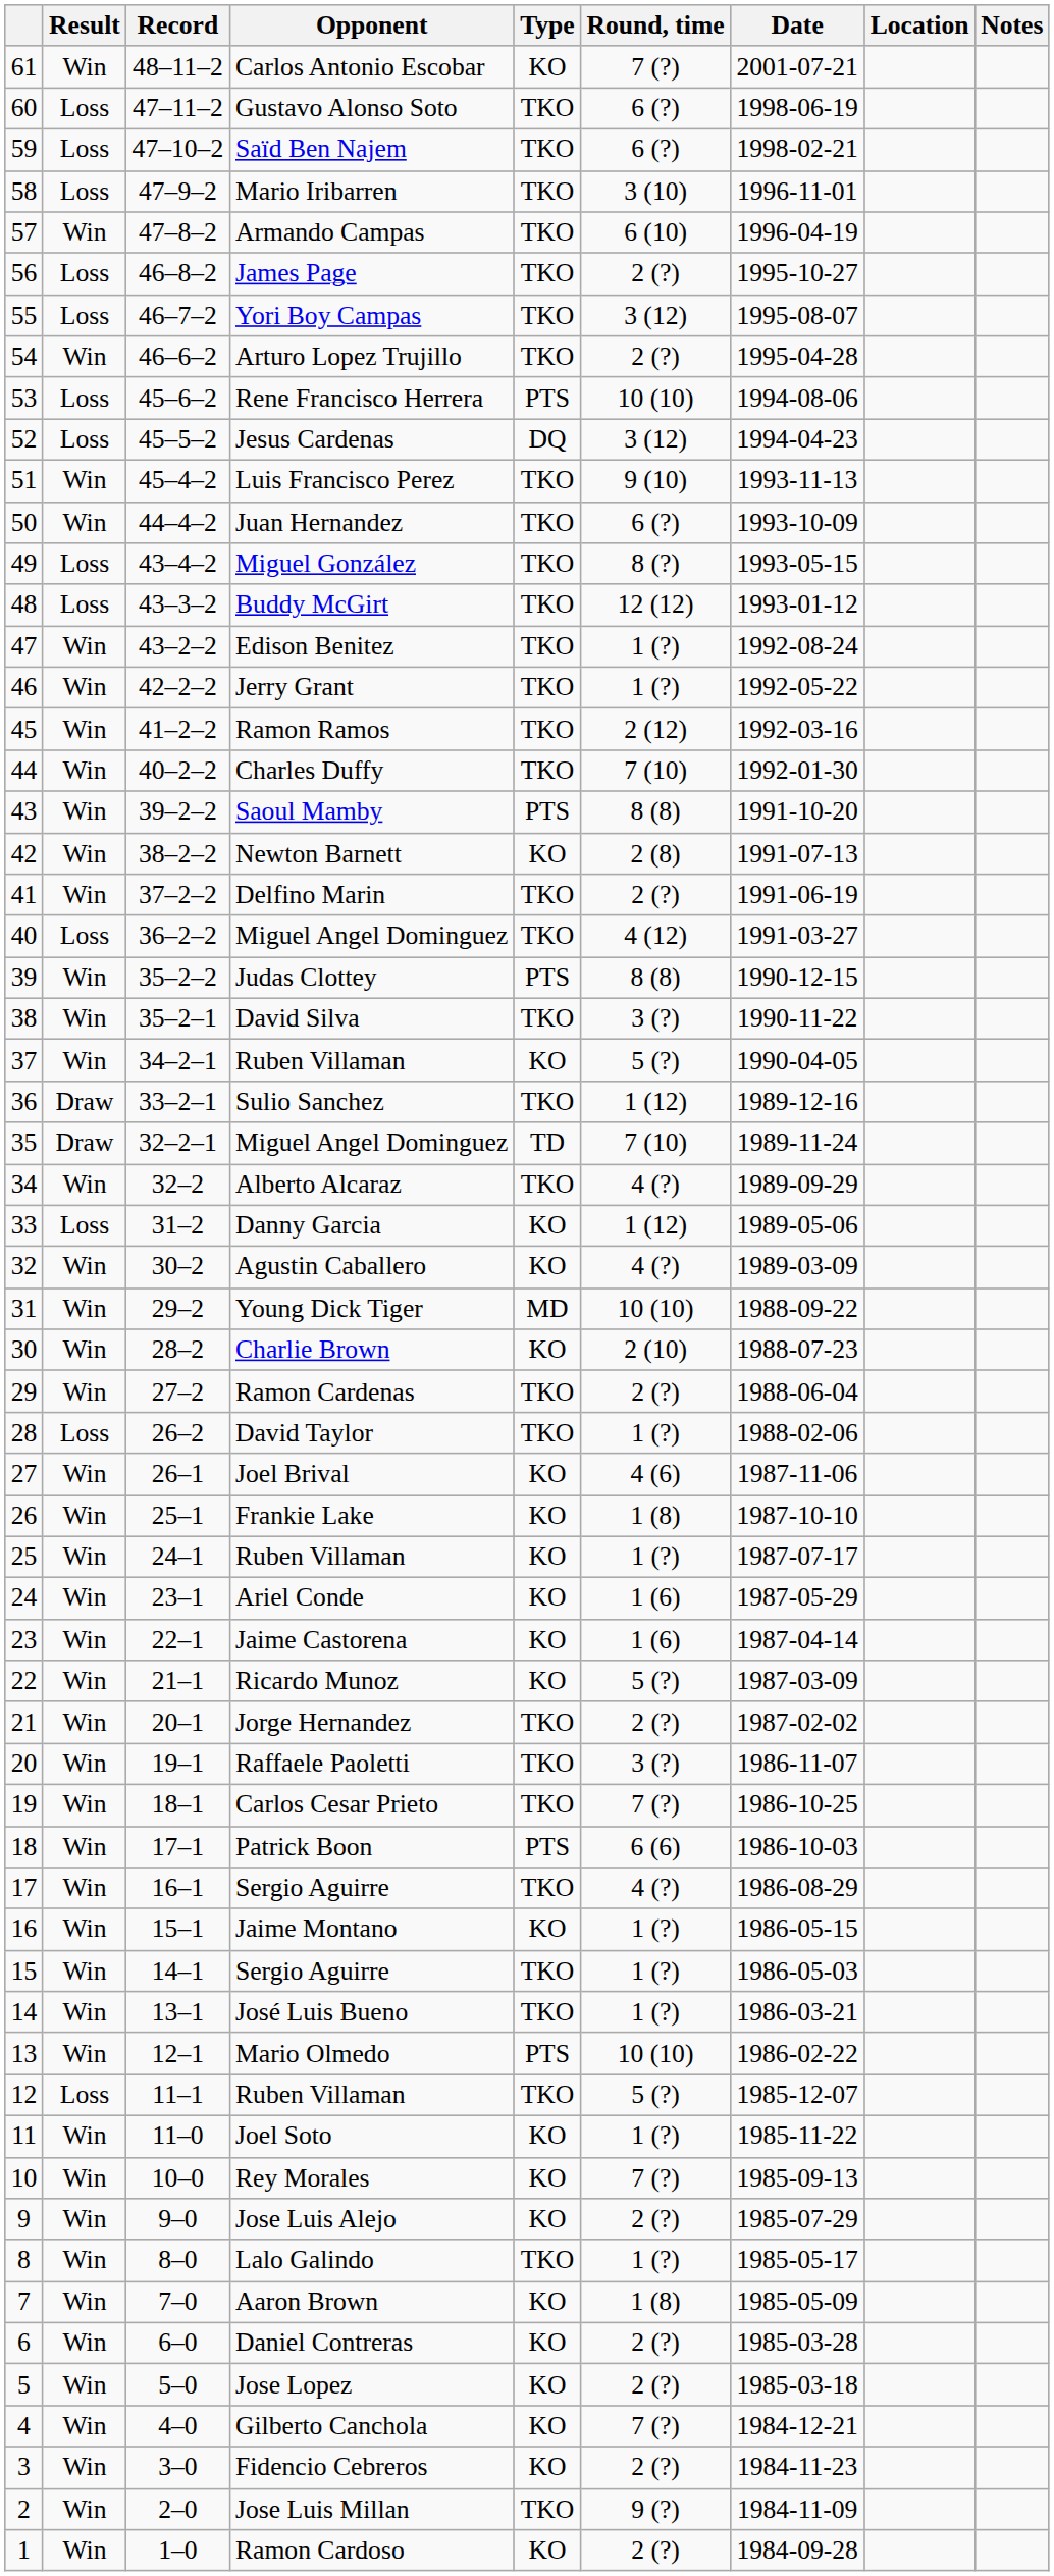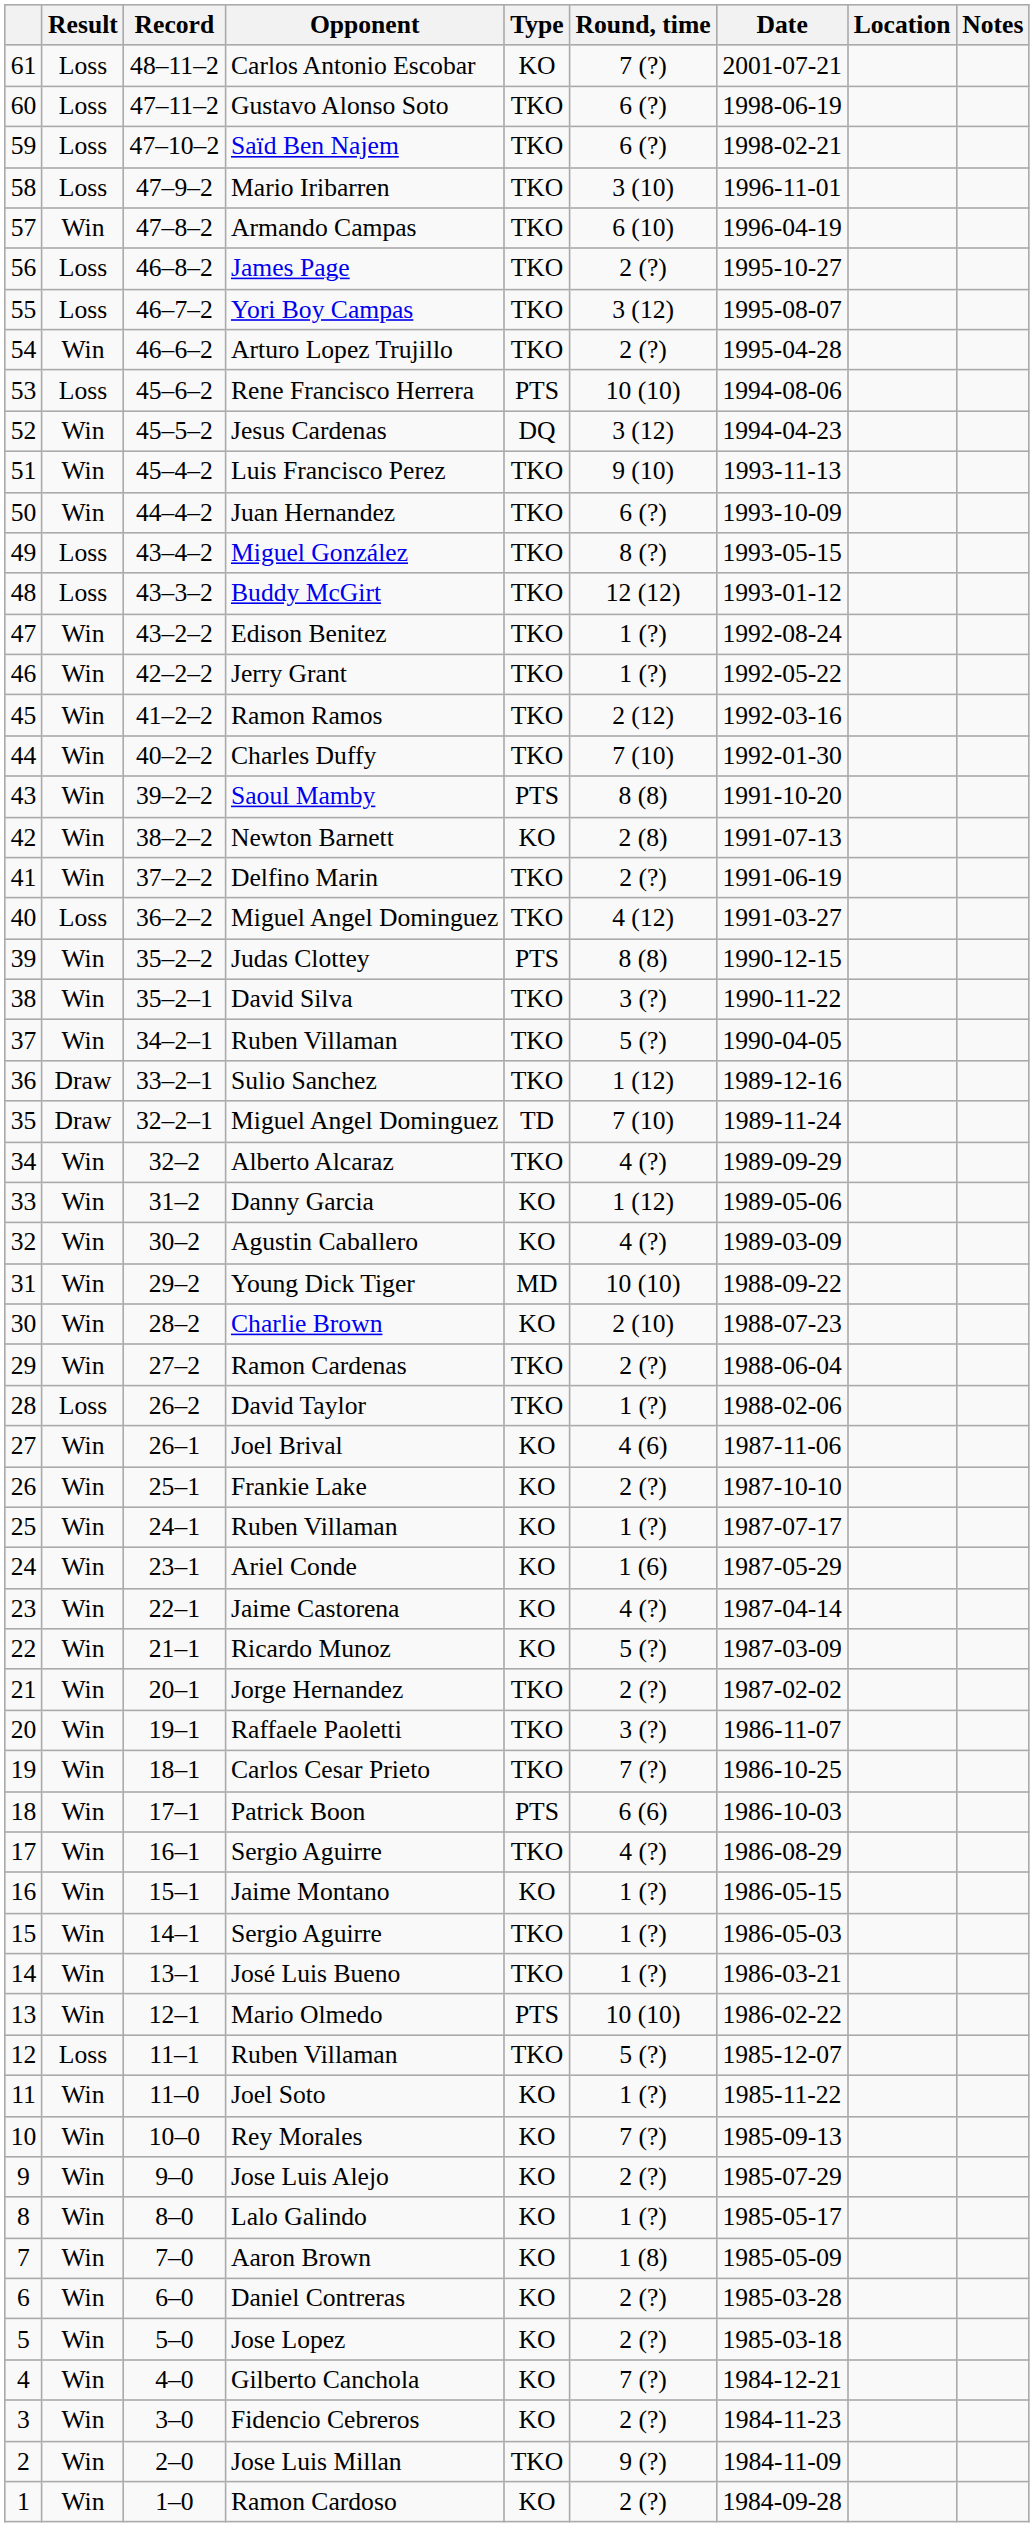Carlos Antonio Escobar | Result: Win -> Loss
Jesus Cardenas | Result: Loss -> Win
37 / Ruben Villaman | Type: KO -> TKO
Danny Garcia | Result: Loss -> Win
Frankie Lake | Round, time: 1 (8) -> 2 (?)
Jaime Castorena | Round, time: 1 (6) -> 4 (?)
Lalo Galindo | Type: TKO -> KO
